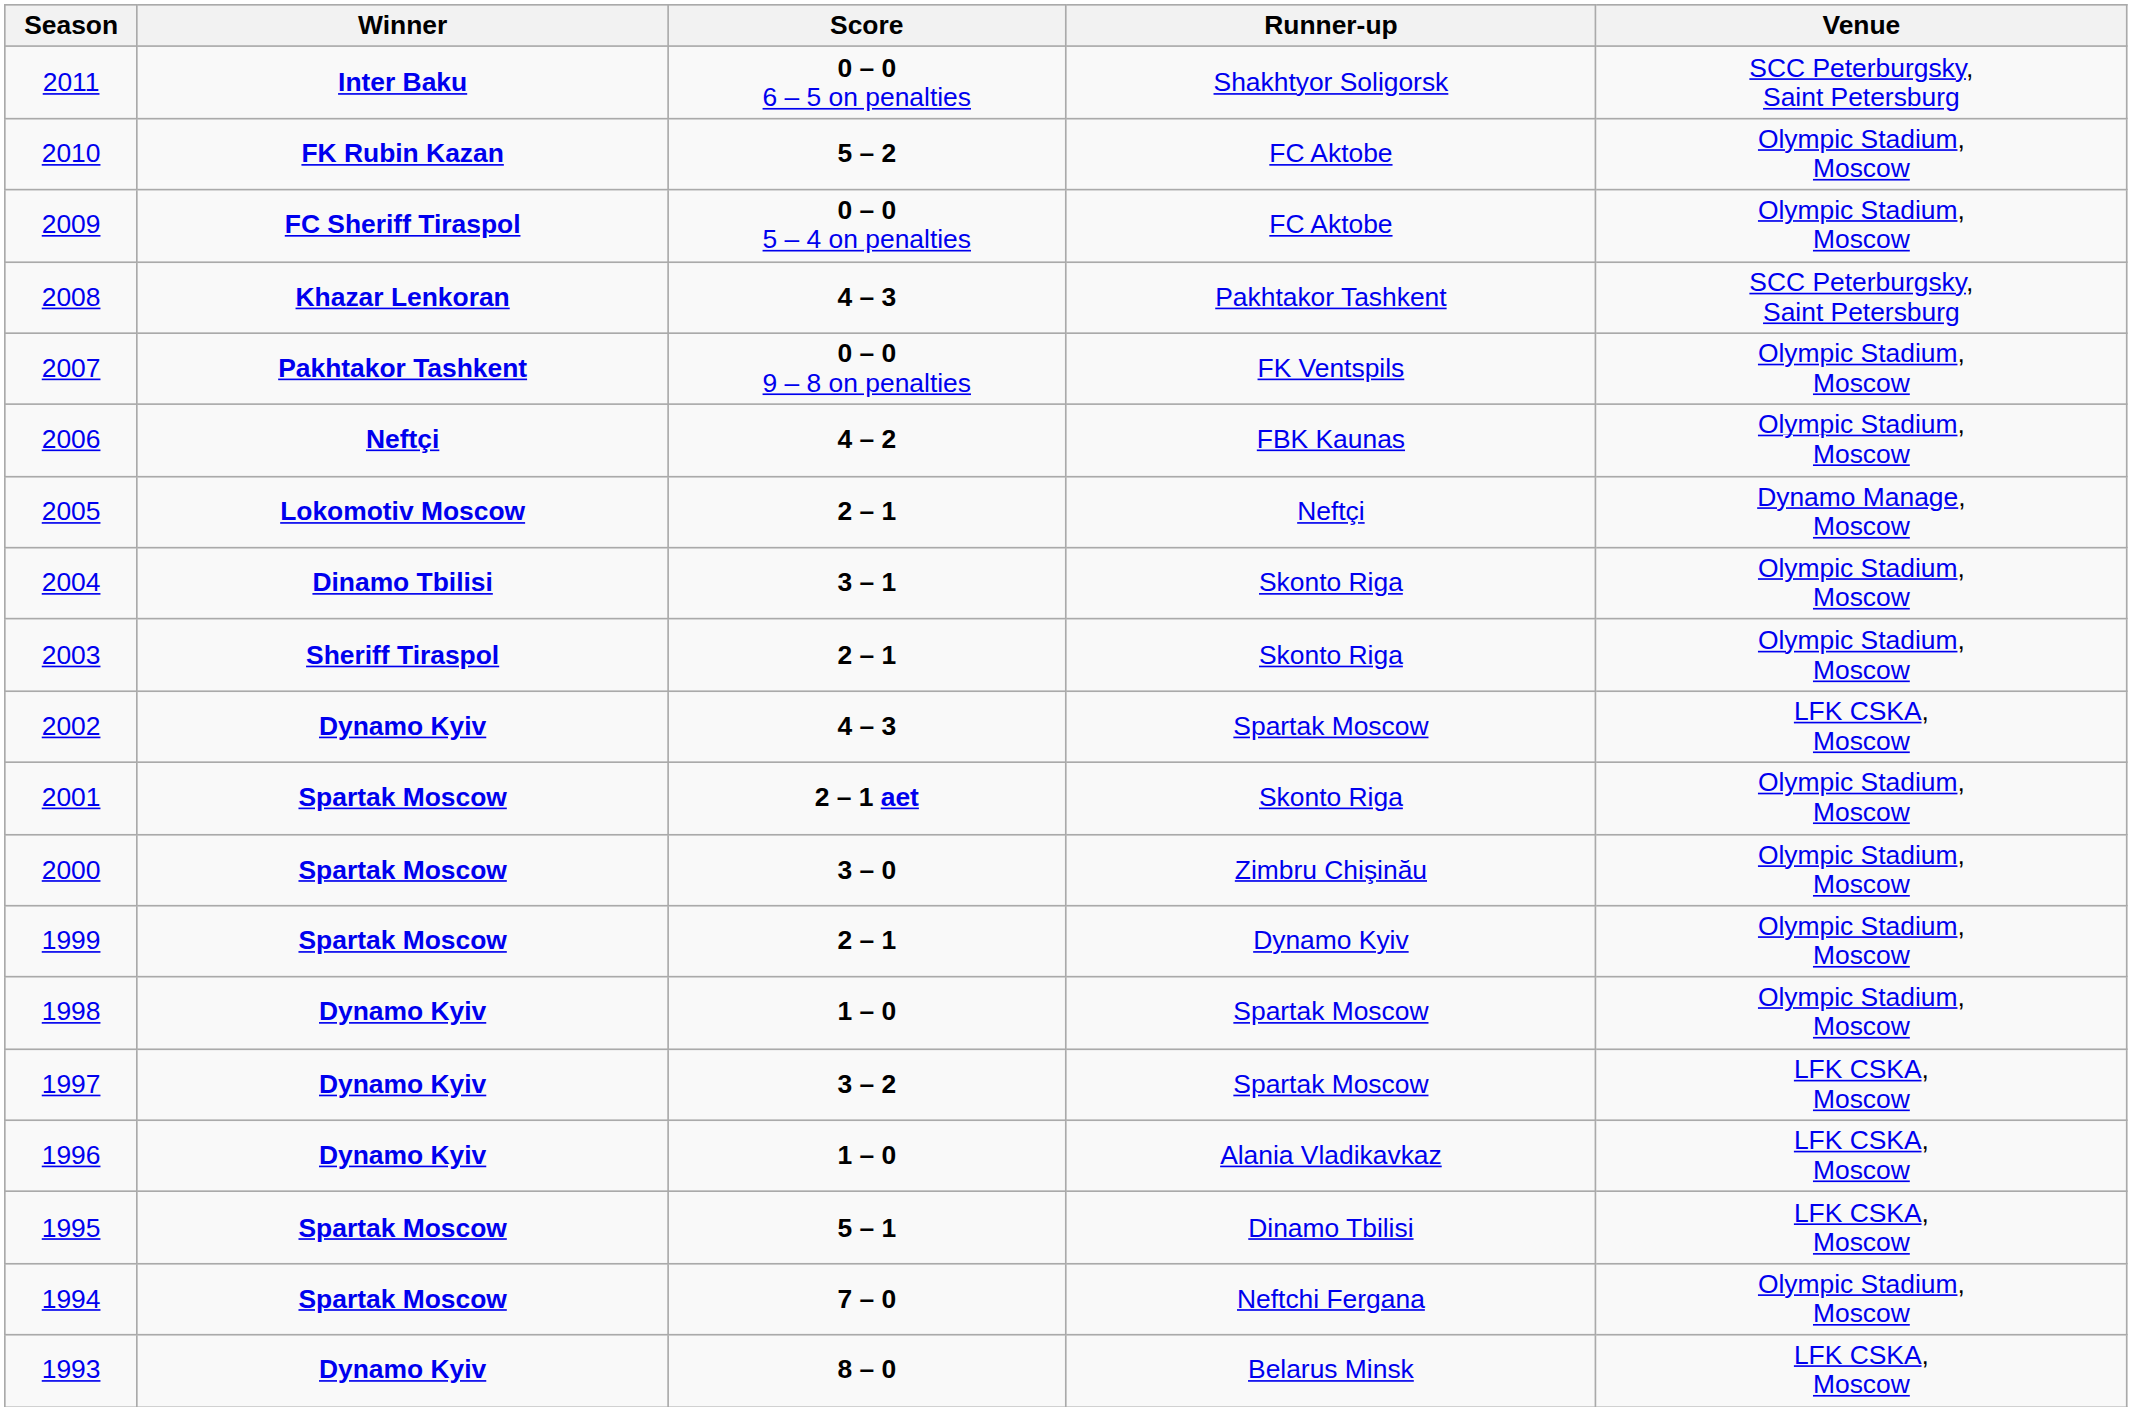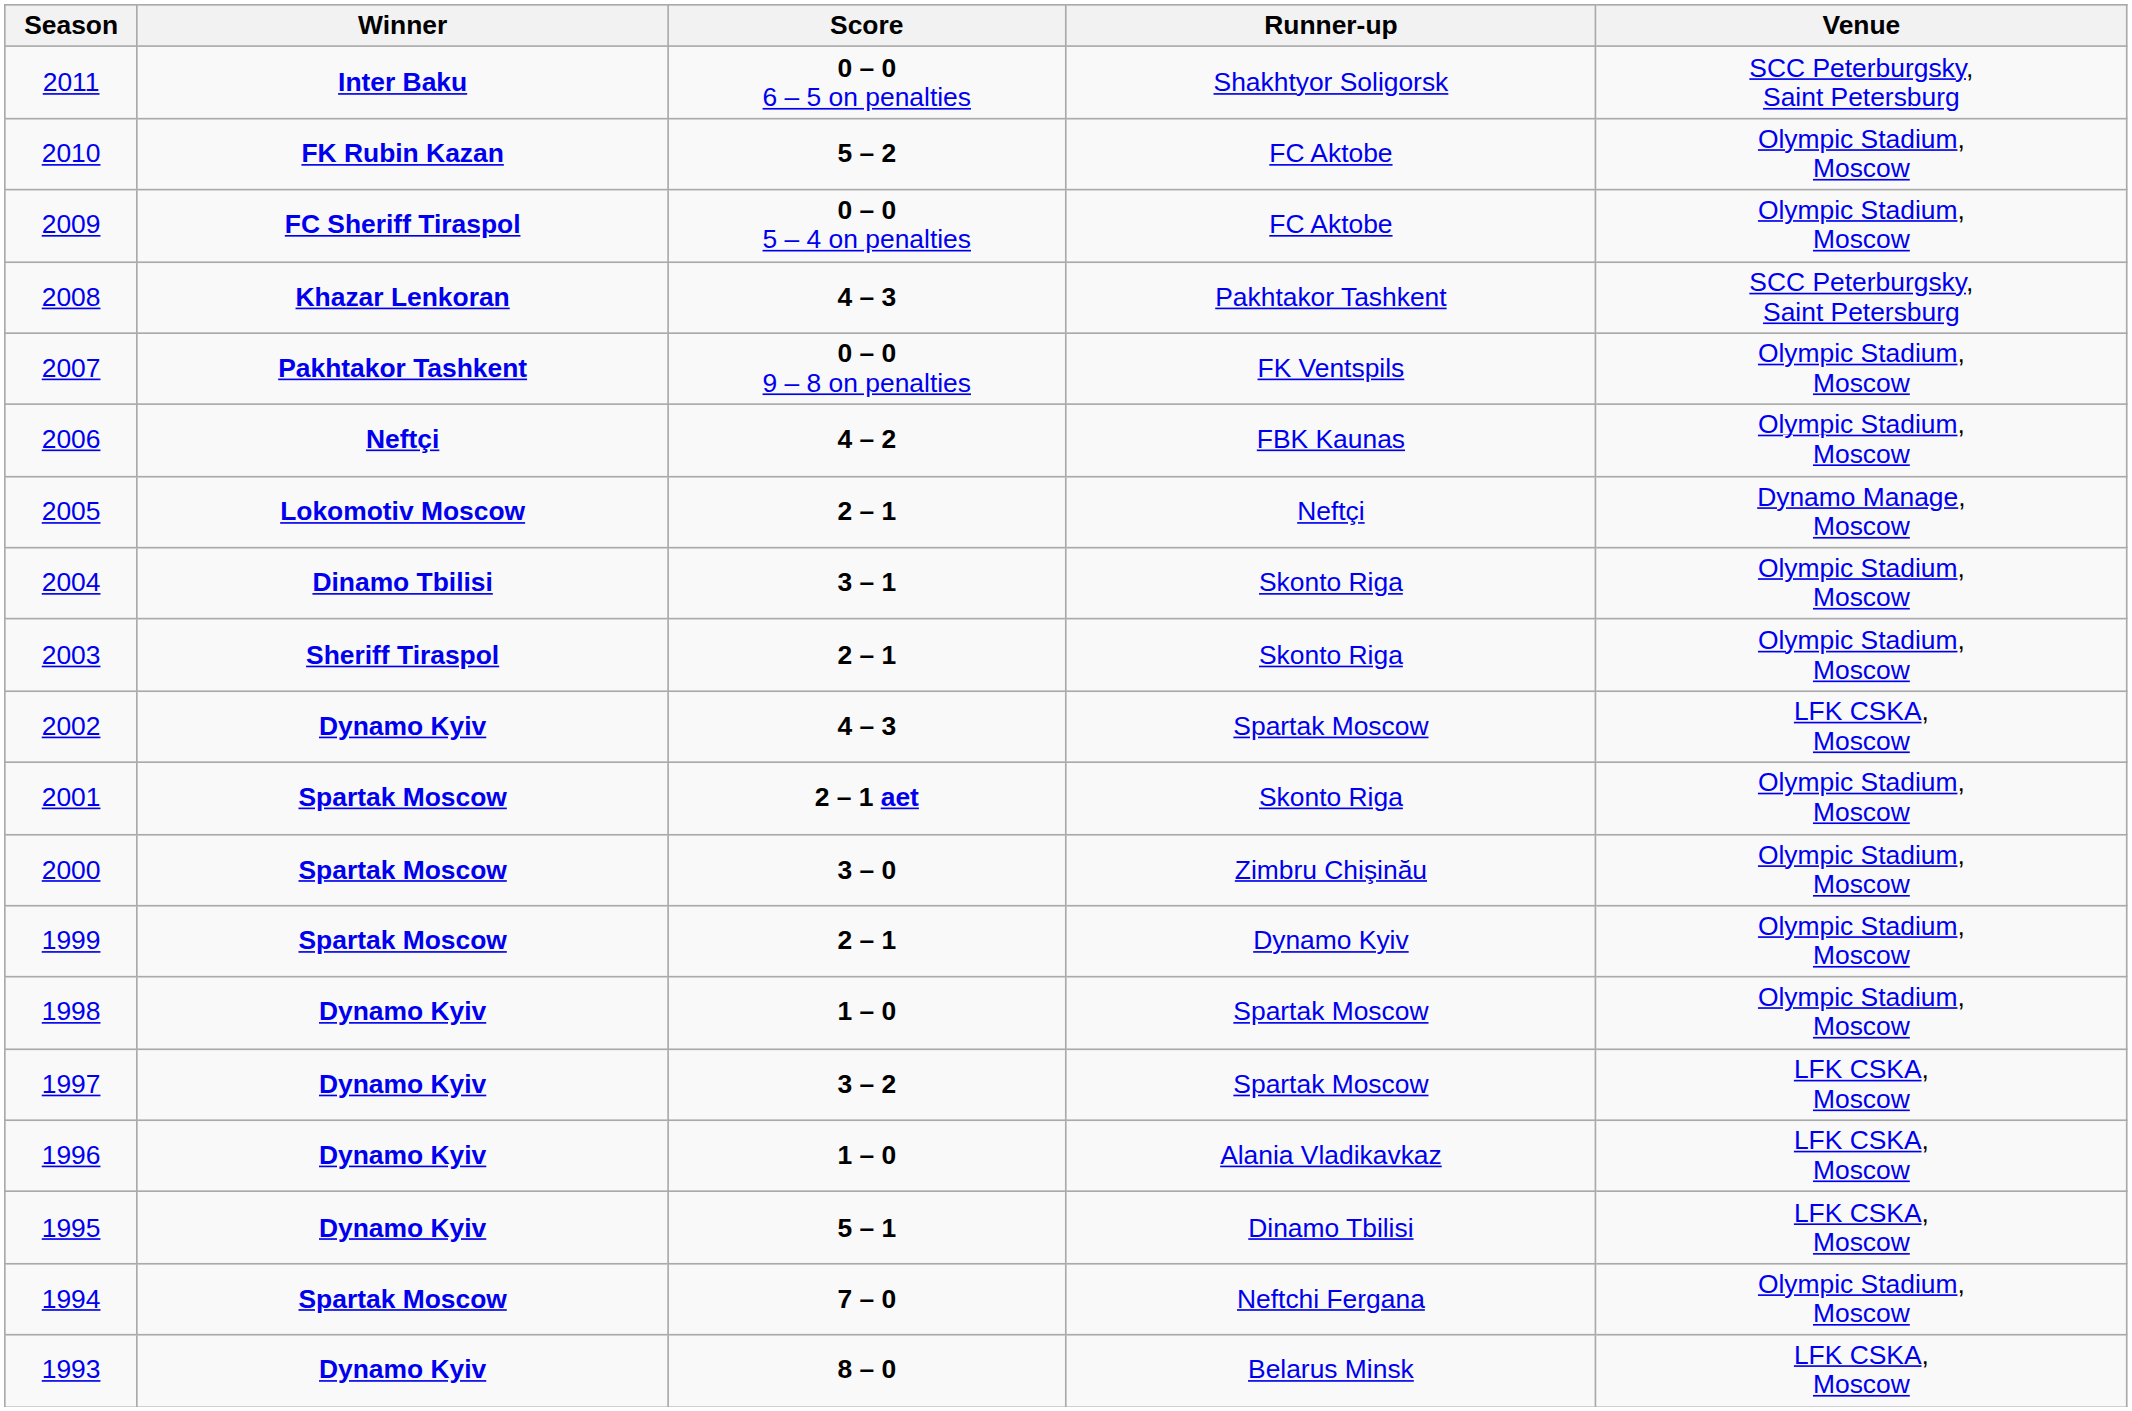1995 | Winner: Spartak Moscow -> Dynamo Kyiv
